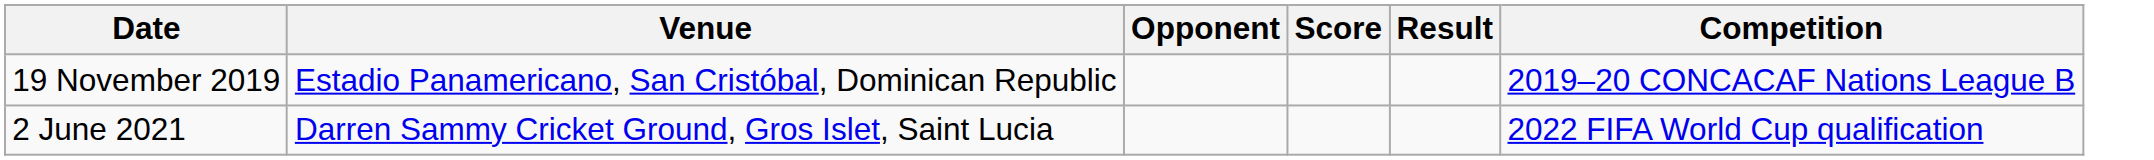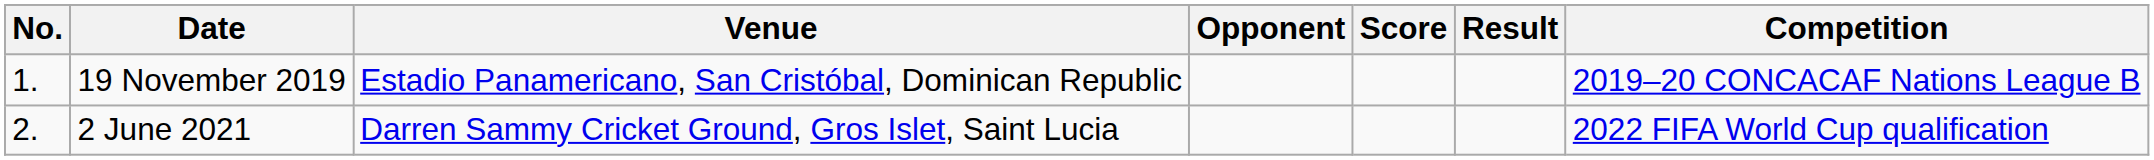+ column: No. | 1. | 2.
